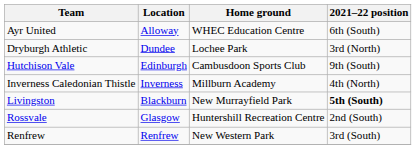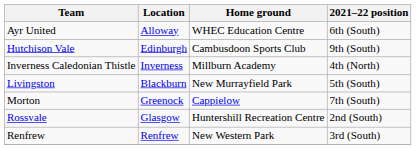- row: Dryburgh Athletic | Dundee | Lochee Park | 3rd (North)
Livingston | 2021–22 position: bold -> normal
+ row: Morton | Greenock | Cappielow | 7th (South)
